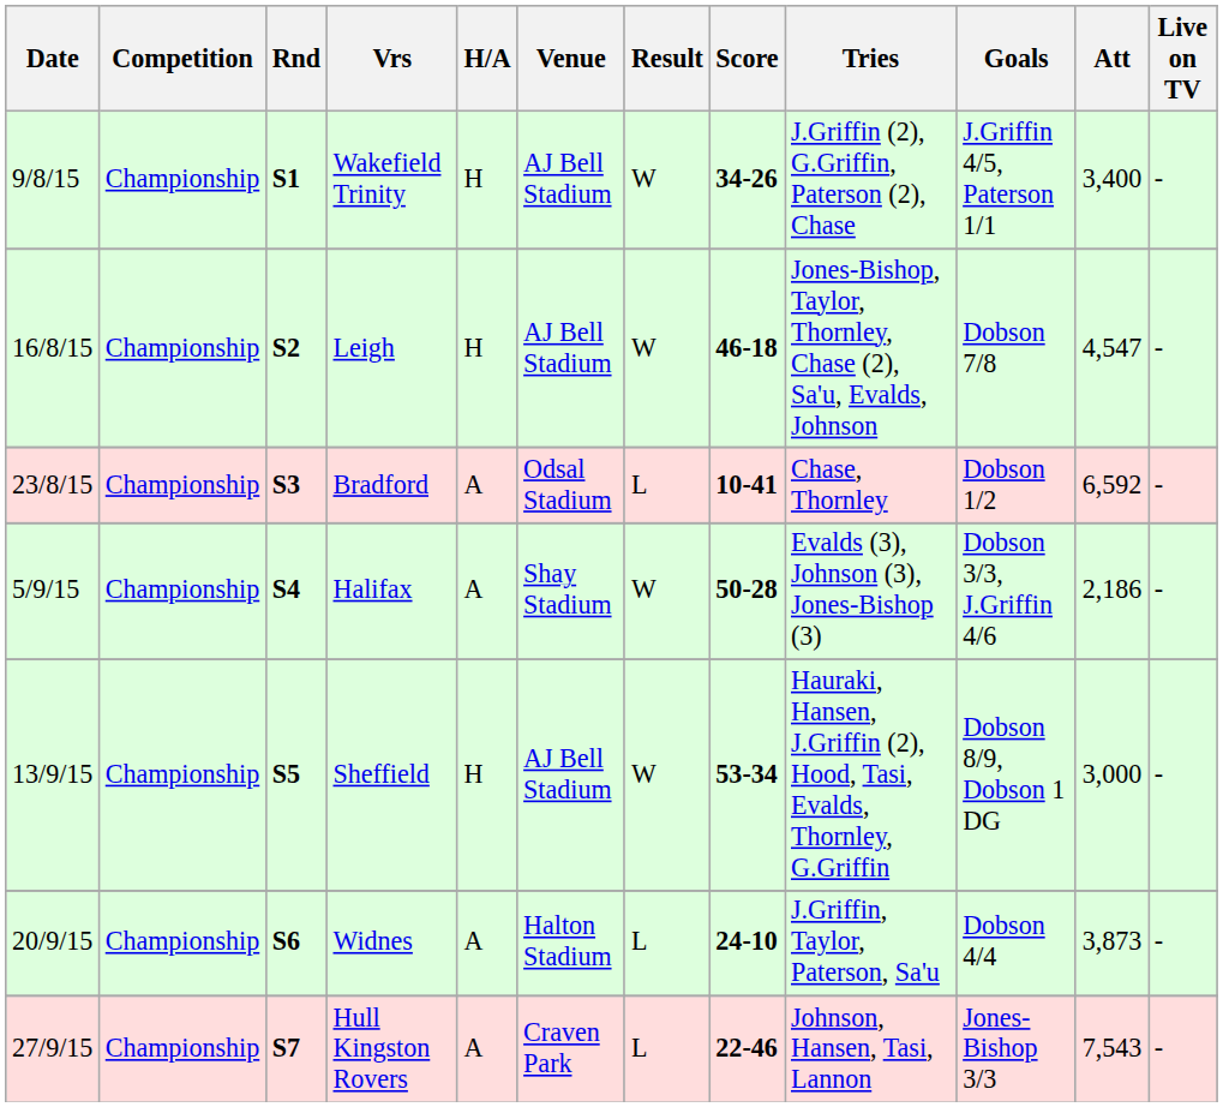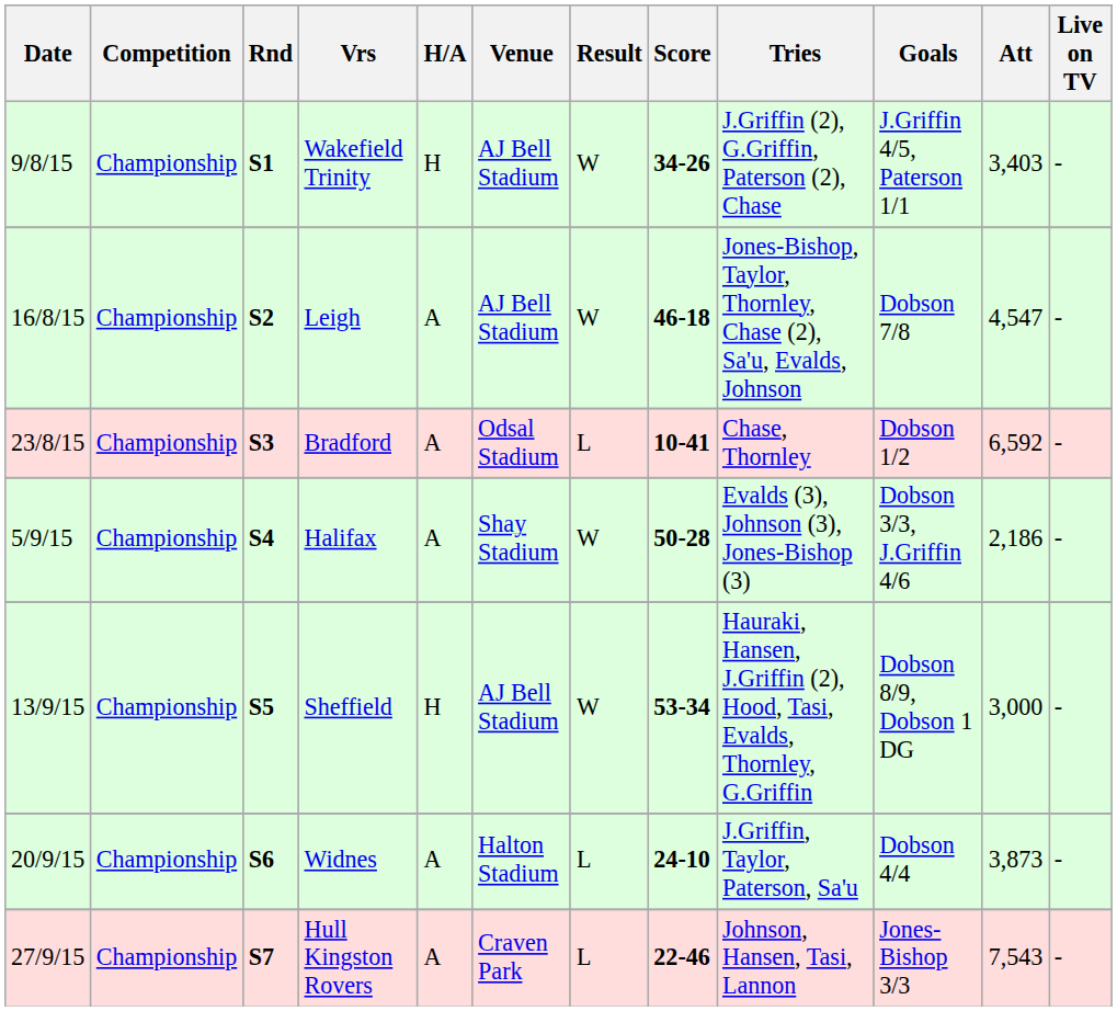Wakefield Trinity | Att: 3,400 -> 3,403
Leigh | H/A: H -> A
